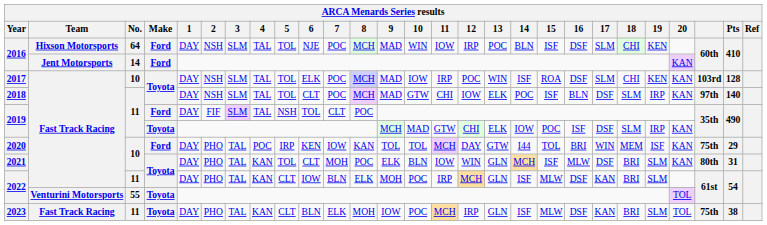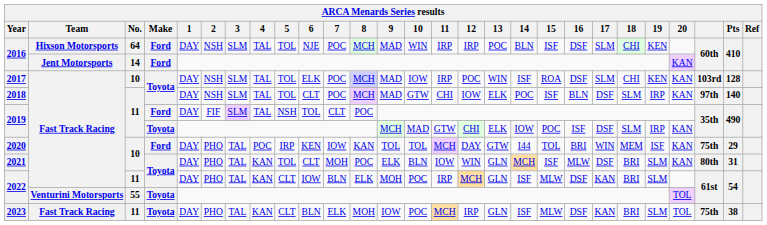2016 / 64 | 11: IOW -> IRP
